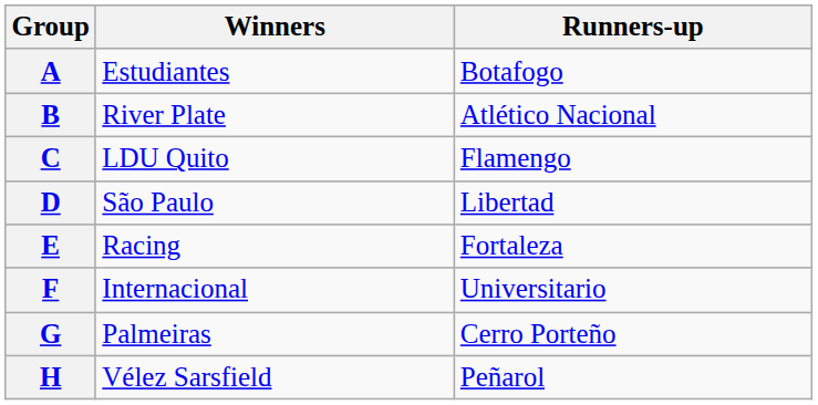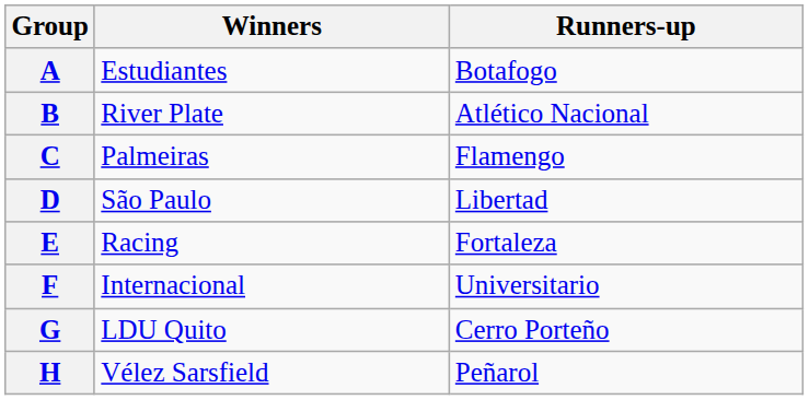C | Winners: LDU Quito -> Palmeiras
G | Winners: Palmeiras -> LDU Quito
